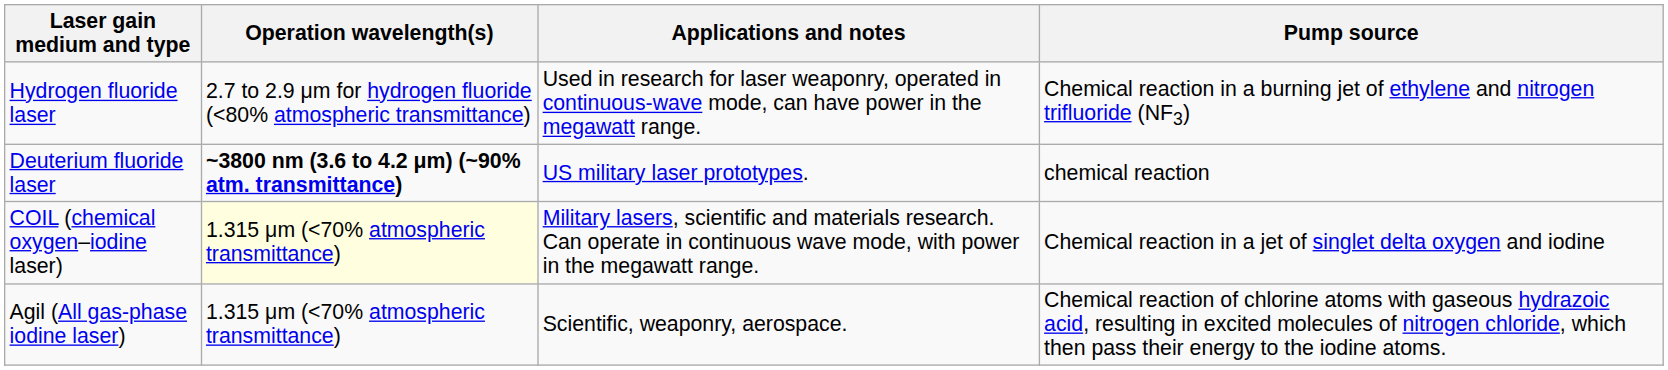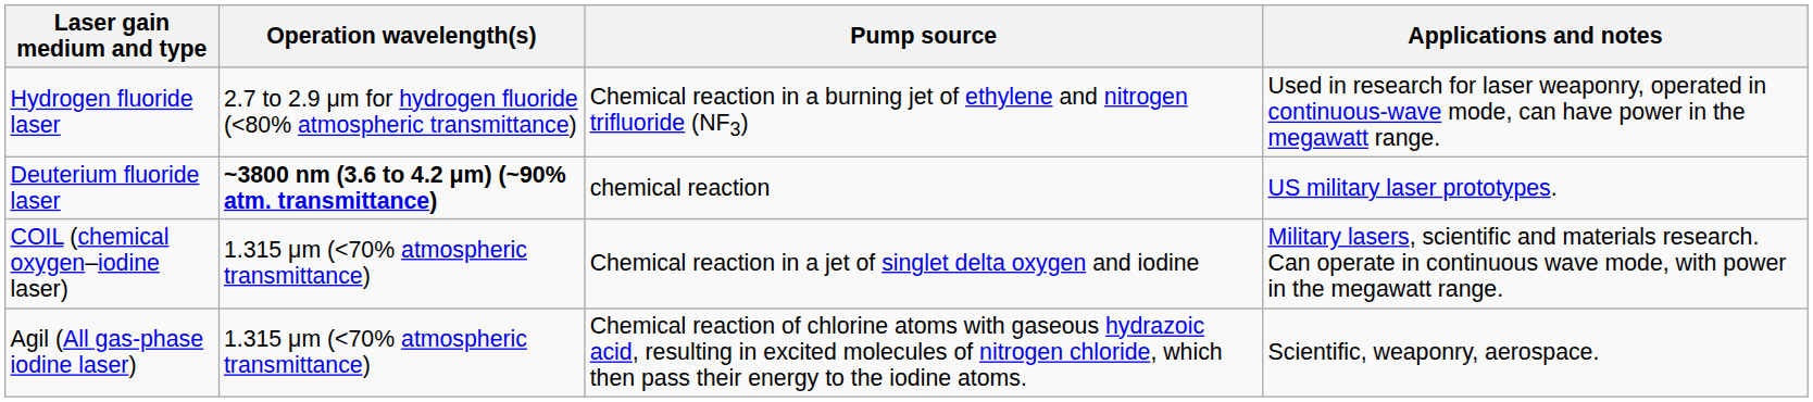columns swapped: Pump source <-> Applications and notes
COIL (chemical oxygen–iodine laser) | Operation wavelength(s): lightyellow background -> no background
